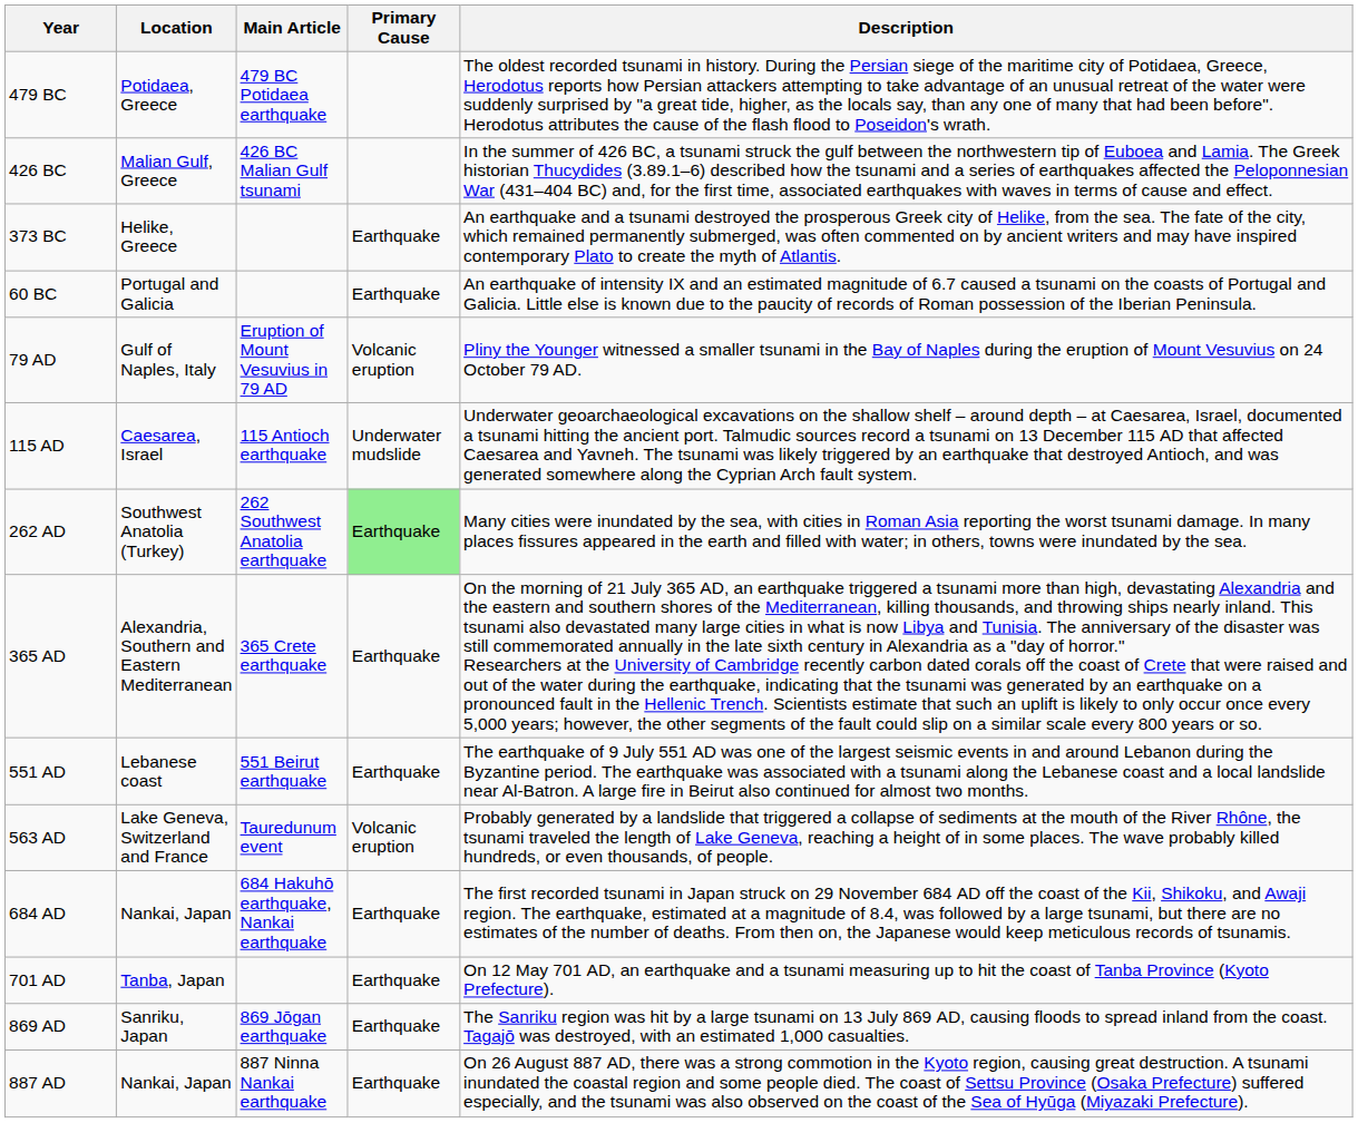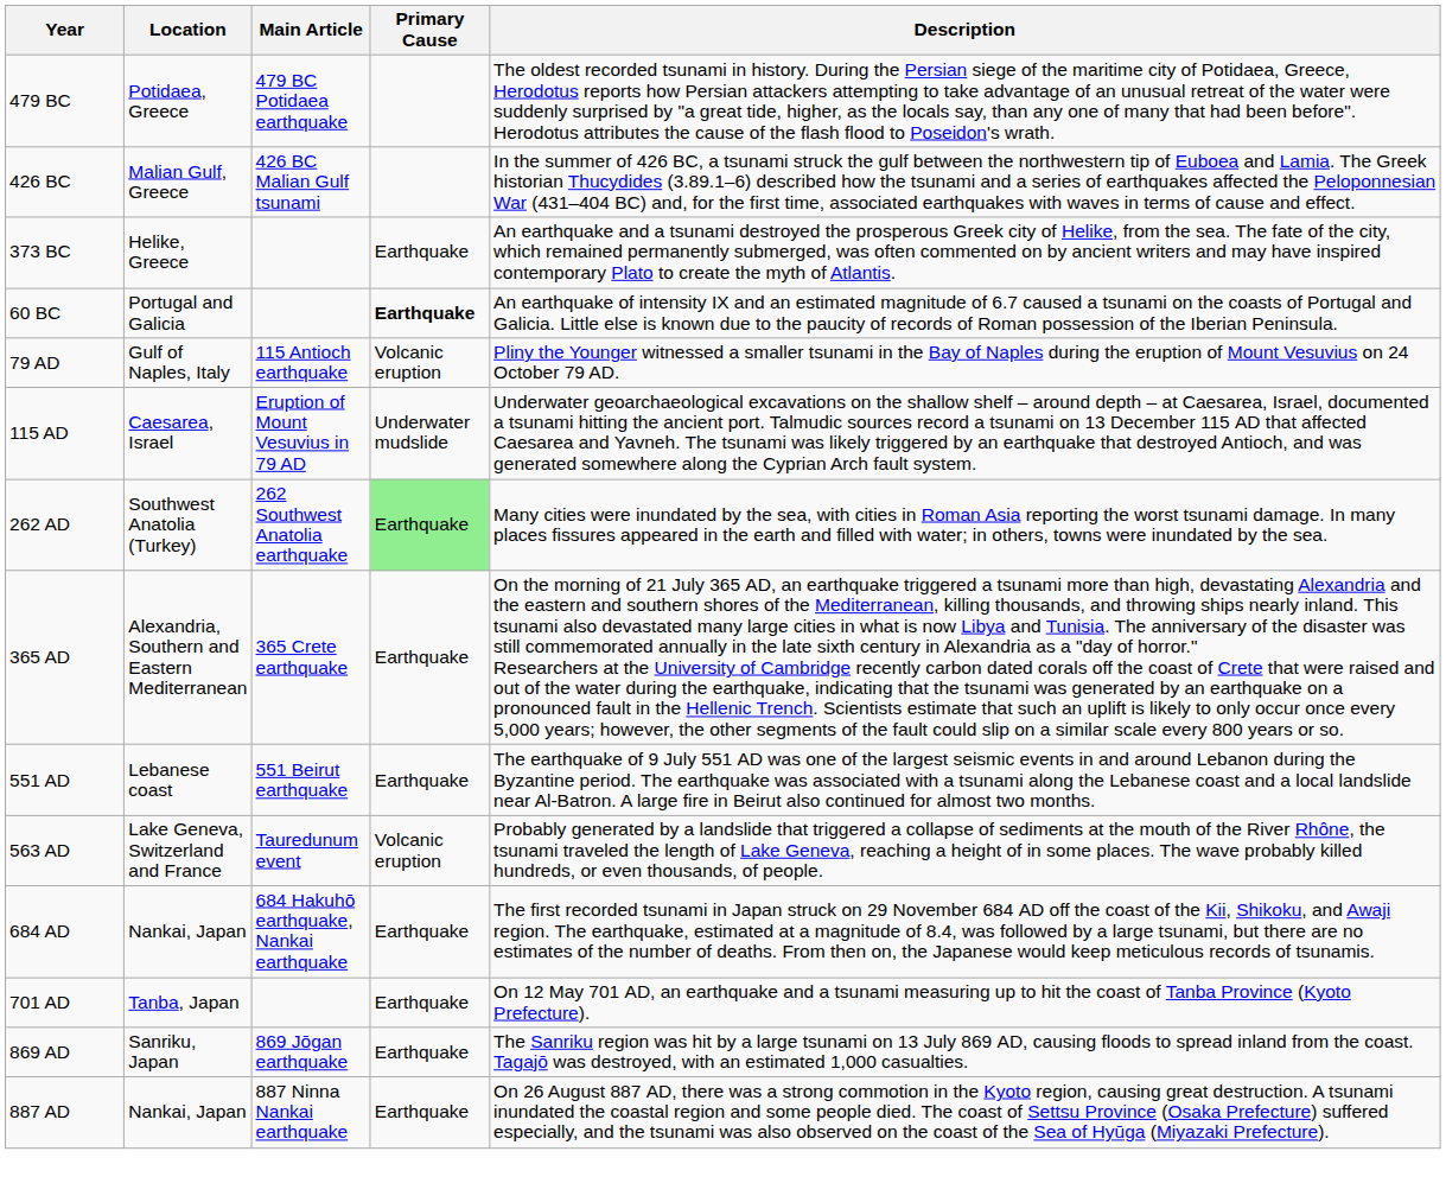60 BC | Primary Cause: normal -> bold
79 AD | Main Article: Eruption of Mount Vesuvius in 79 AD -> 115 Antioch earthquake
115 AD | Main Article: 115 Antioch earthquake -> Eruption of Mount Vesuvius in 79 AD
